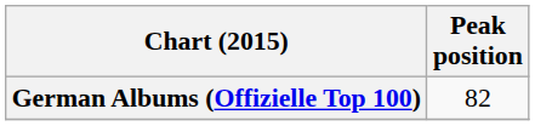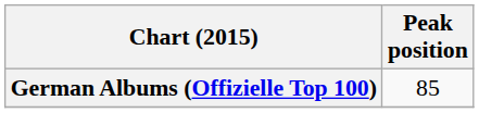German Albums (Offizielle Top 100) | Peak position: 82 -> 85
